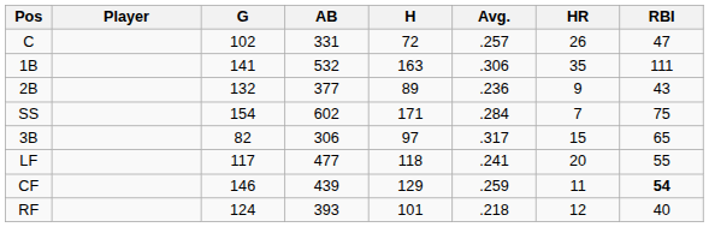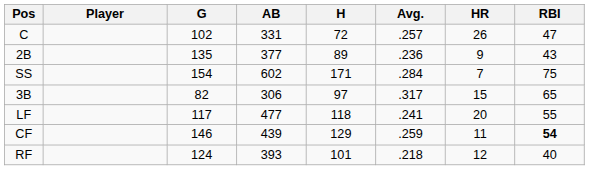- row: 1B | 141 | 532 | 163 | .306 | 35 | 111
2B | G: 132 -> 135
